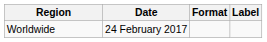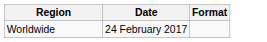- column: Label
